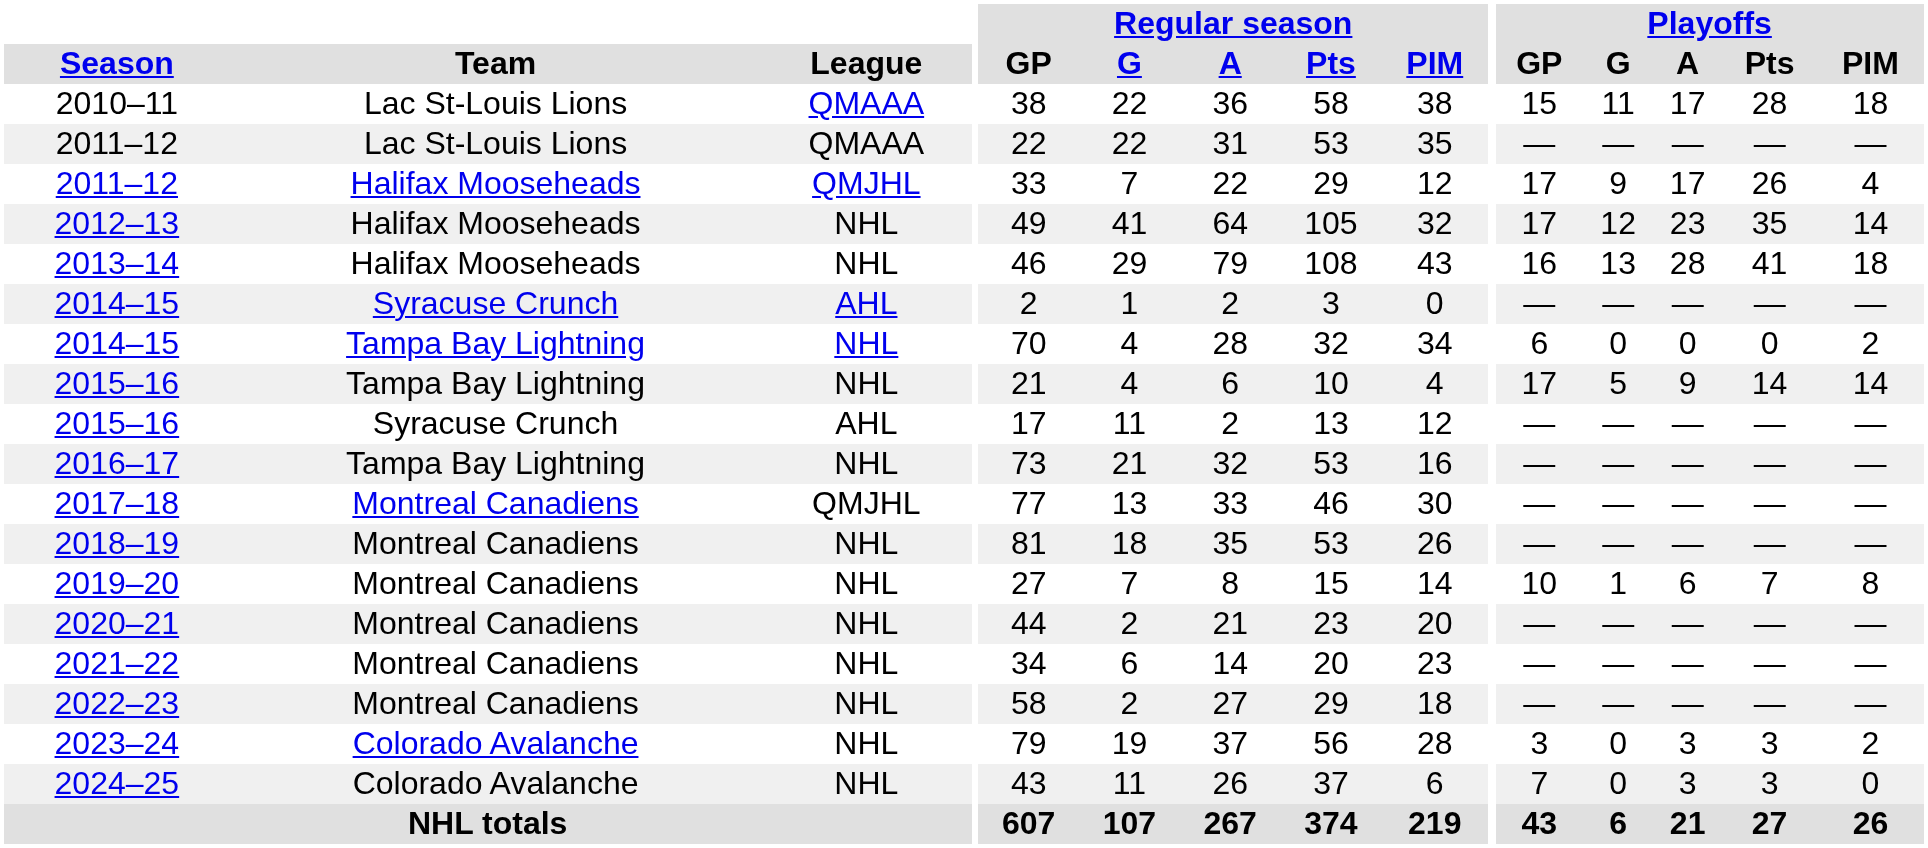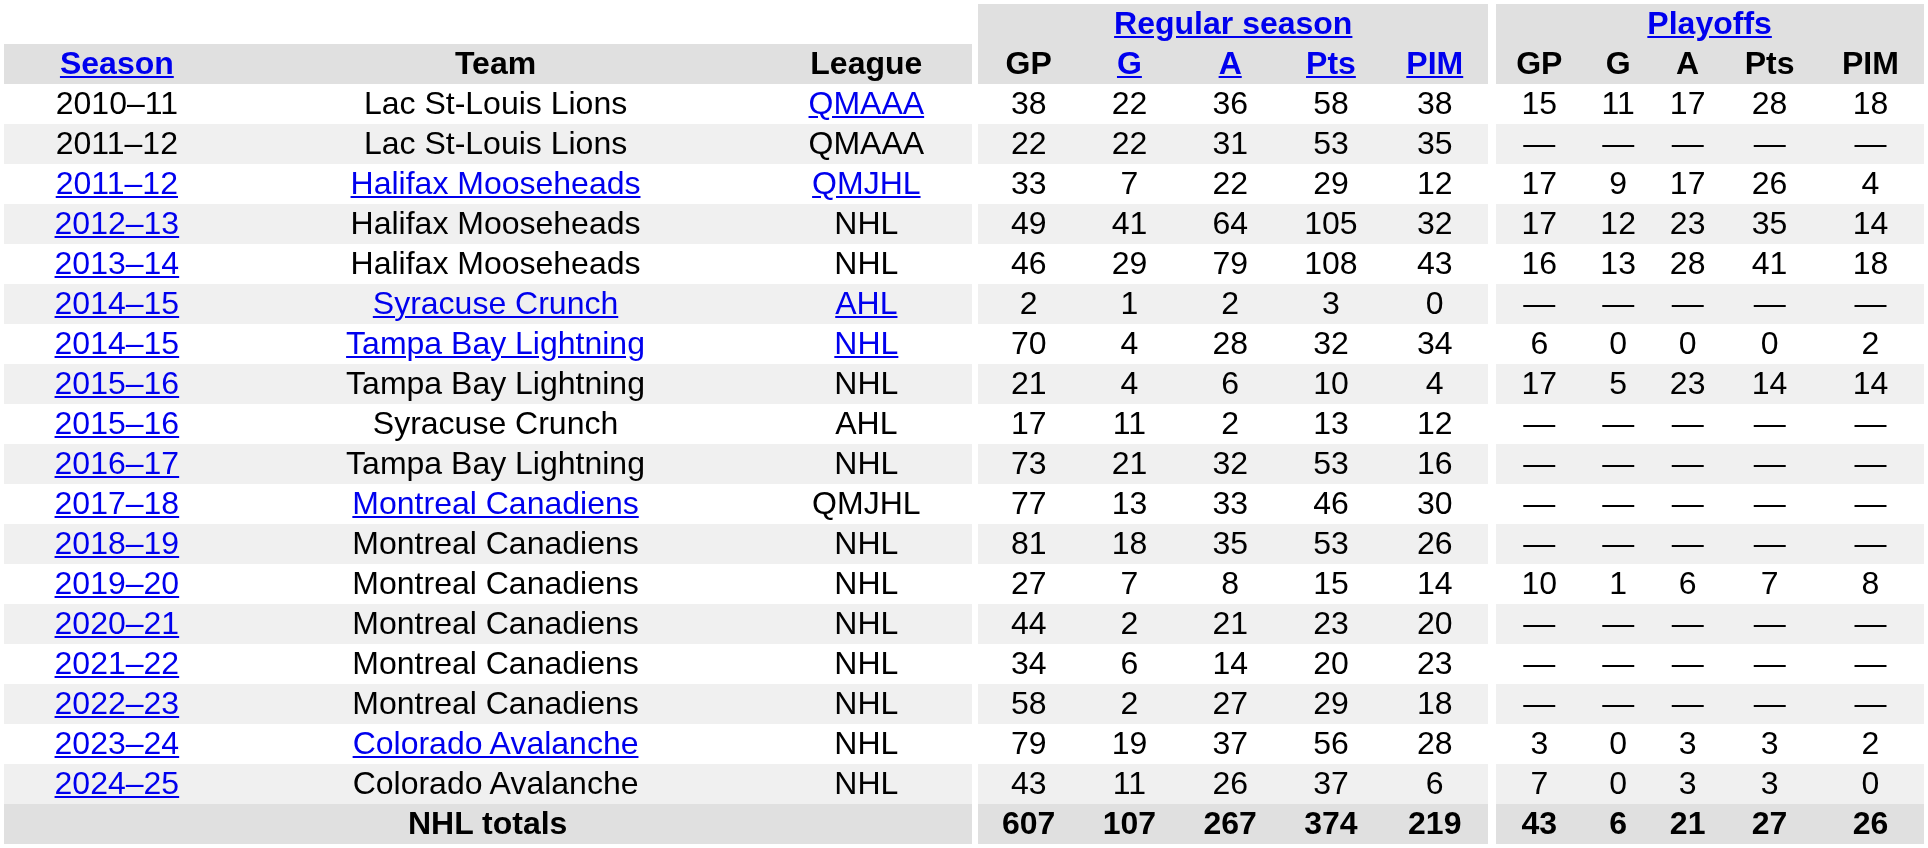2015–16 / Tampa Bay Lightning | Playoffs / A: 9 -> 23
